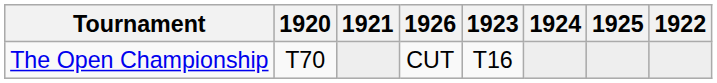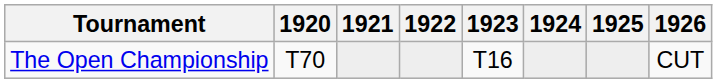columns swapped: 1922 <-> 1926
